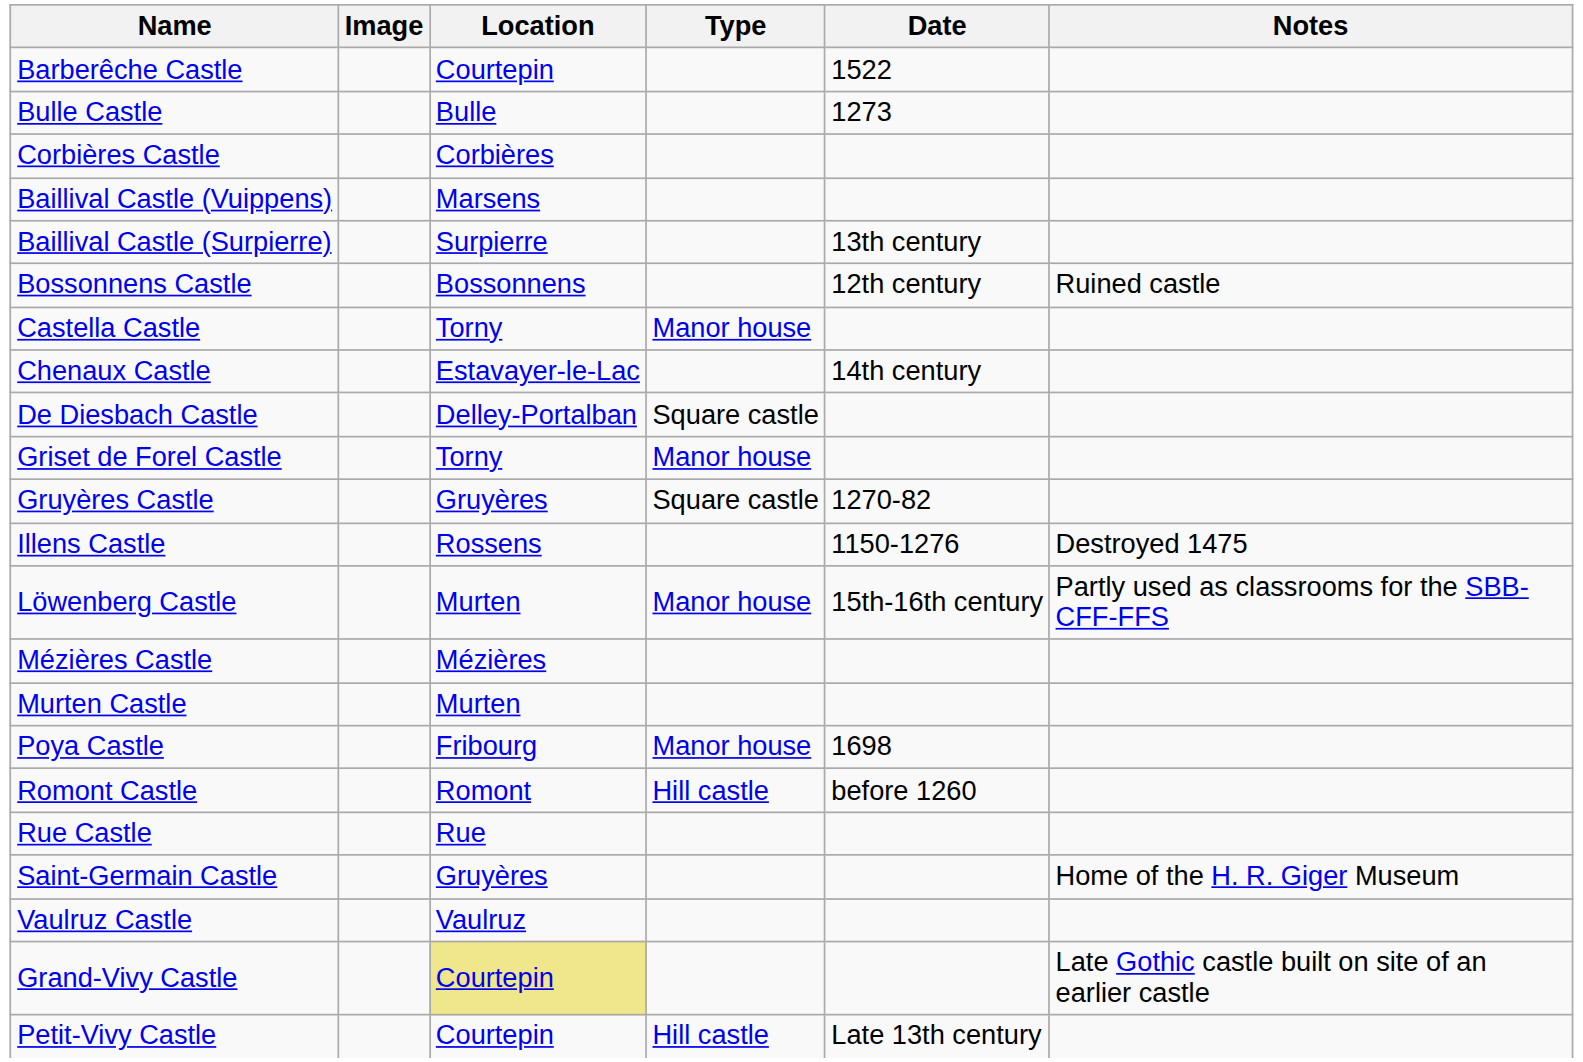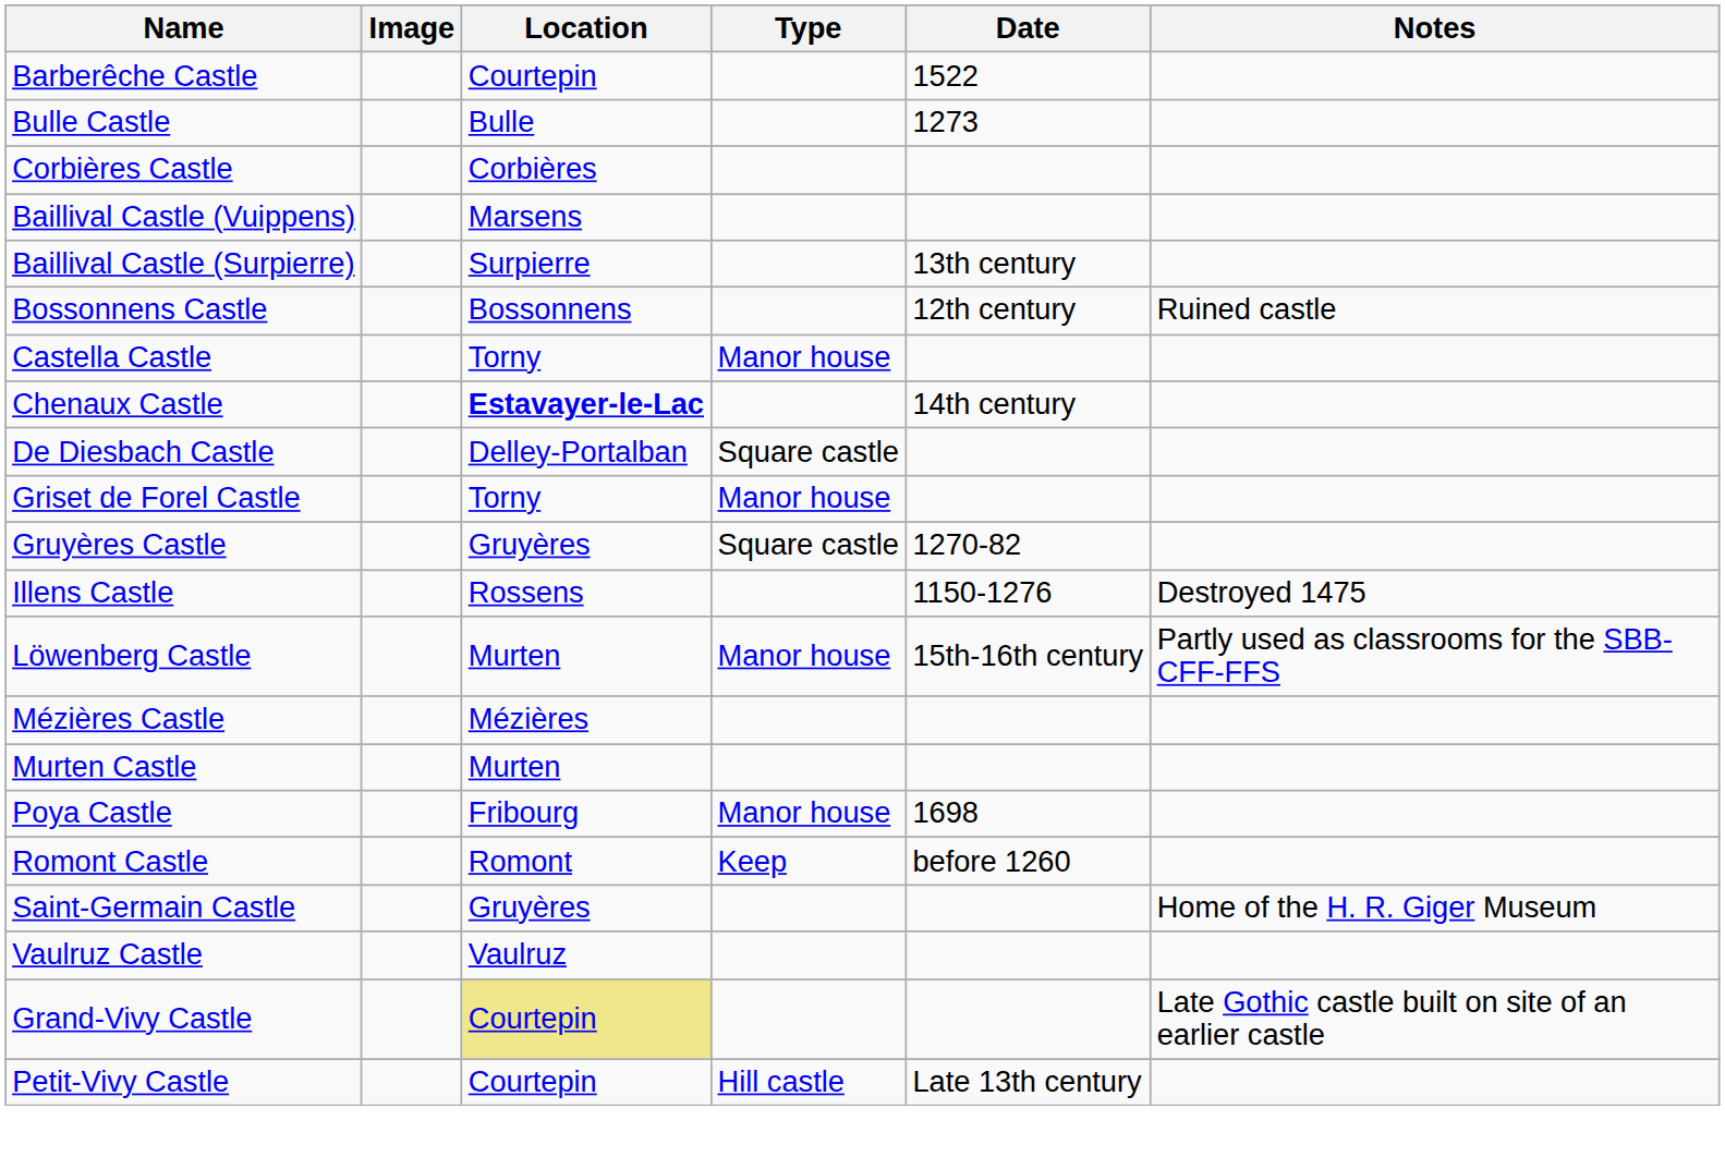Chenaux Castle | Location: normal -> bold
Romont Castle | Type: Hill castle -> Keep
- row: Rue Castle | Rue
